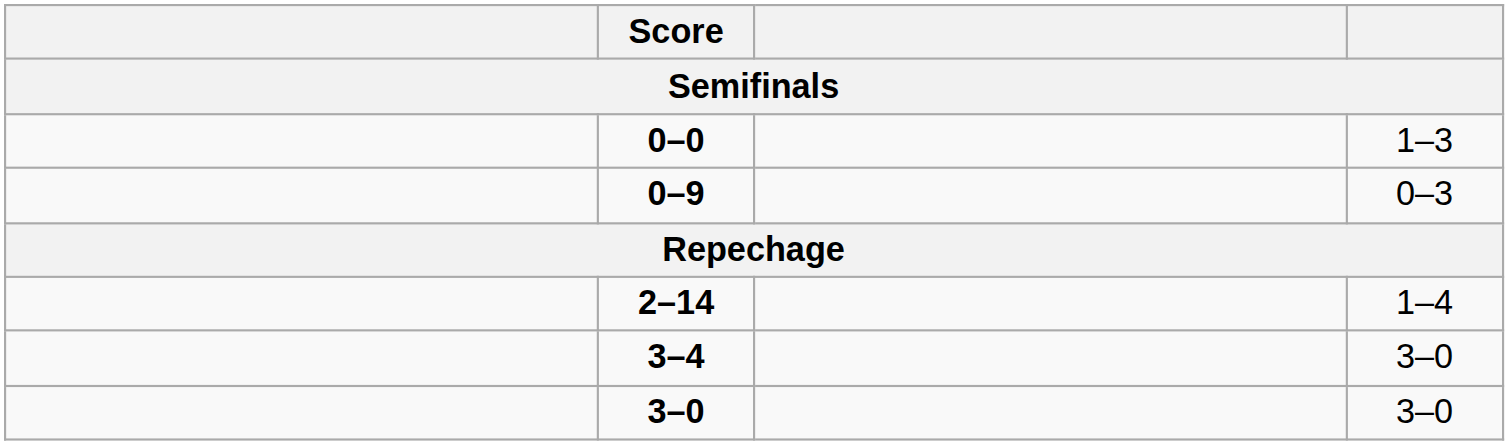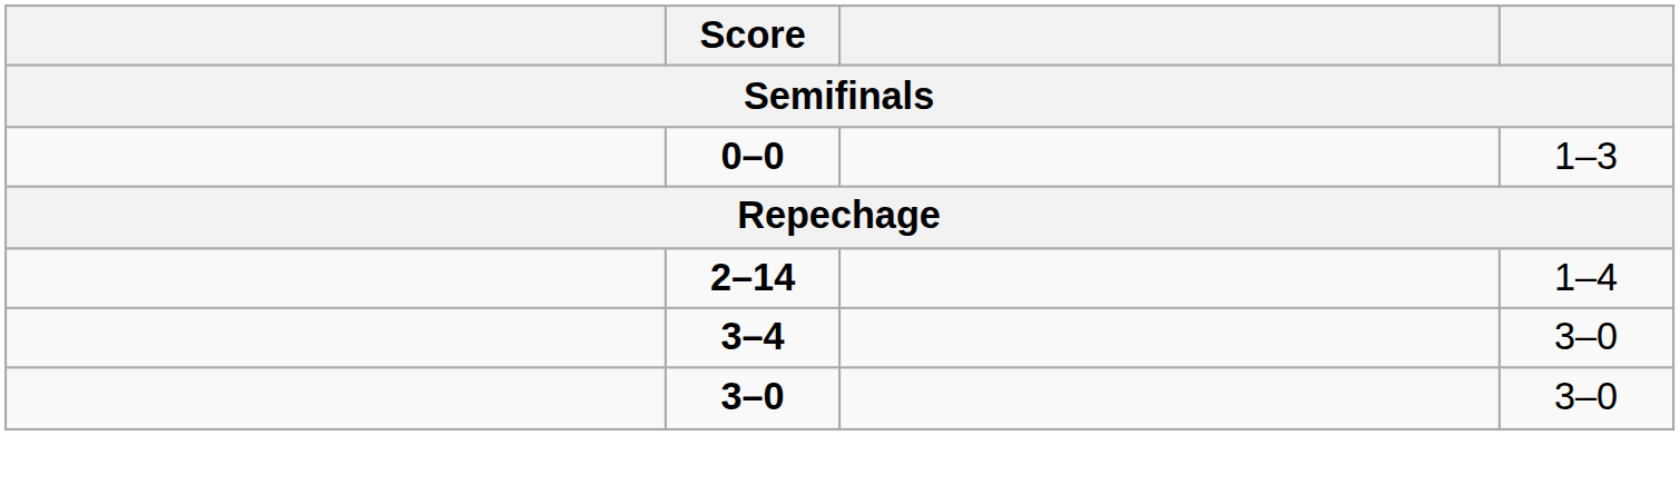- row: 0–9 | 0–3
